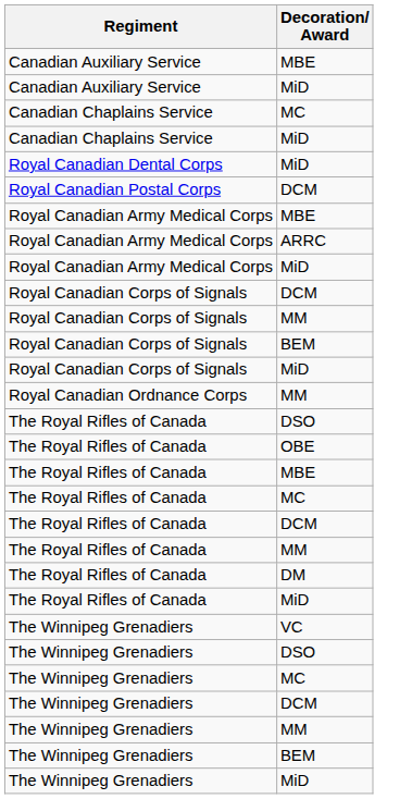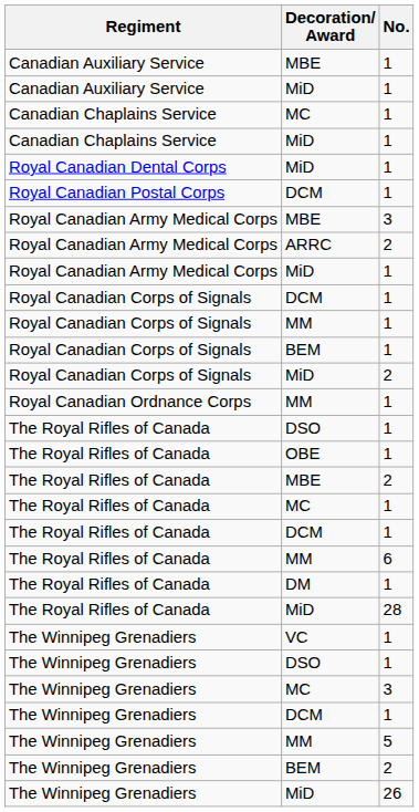+ column: No. | 1 | 1 | 1 | 1 | 1 | 1 | 3 | 2 | 1 | 1 | 1 | 1 | 2 | 1 | 1 | 1 | 2 | 1 | 1 | 6 | 1 | 28 | 1 | 1 | 3 | 1 | 5 | 2 | 26
